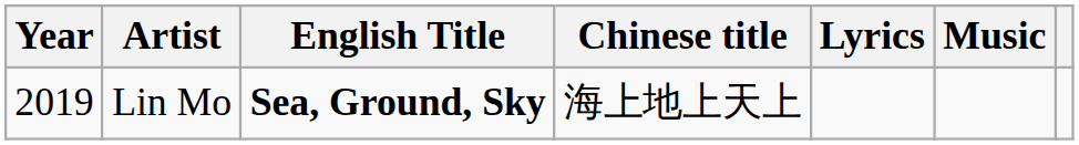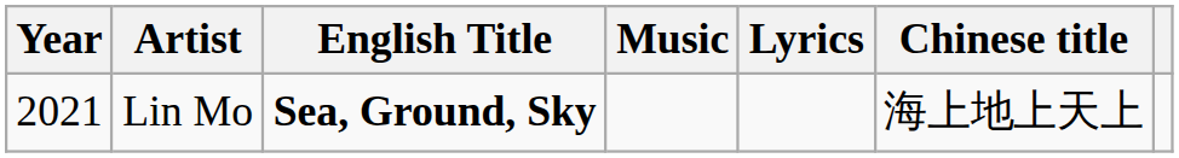columns swapped: Chinese title <-> Music
Lin Mo | Year: 2019 -> 2021
